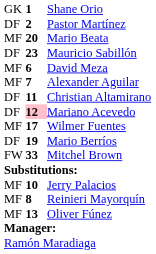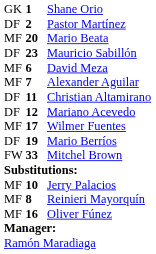Mariano Acevedo | column 2: pink background -> no background
Oliver Fúnez | column 2: 13 -> 16
